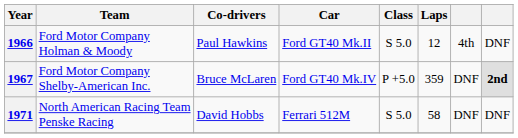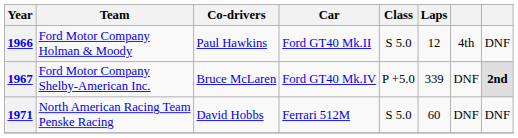1967 | Laps: 359 -> 339
1971 | Laps: 58 -> 60
